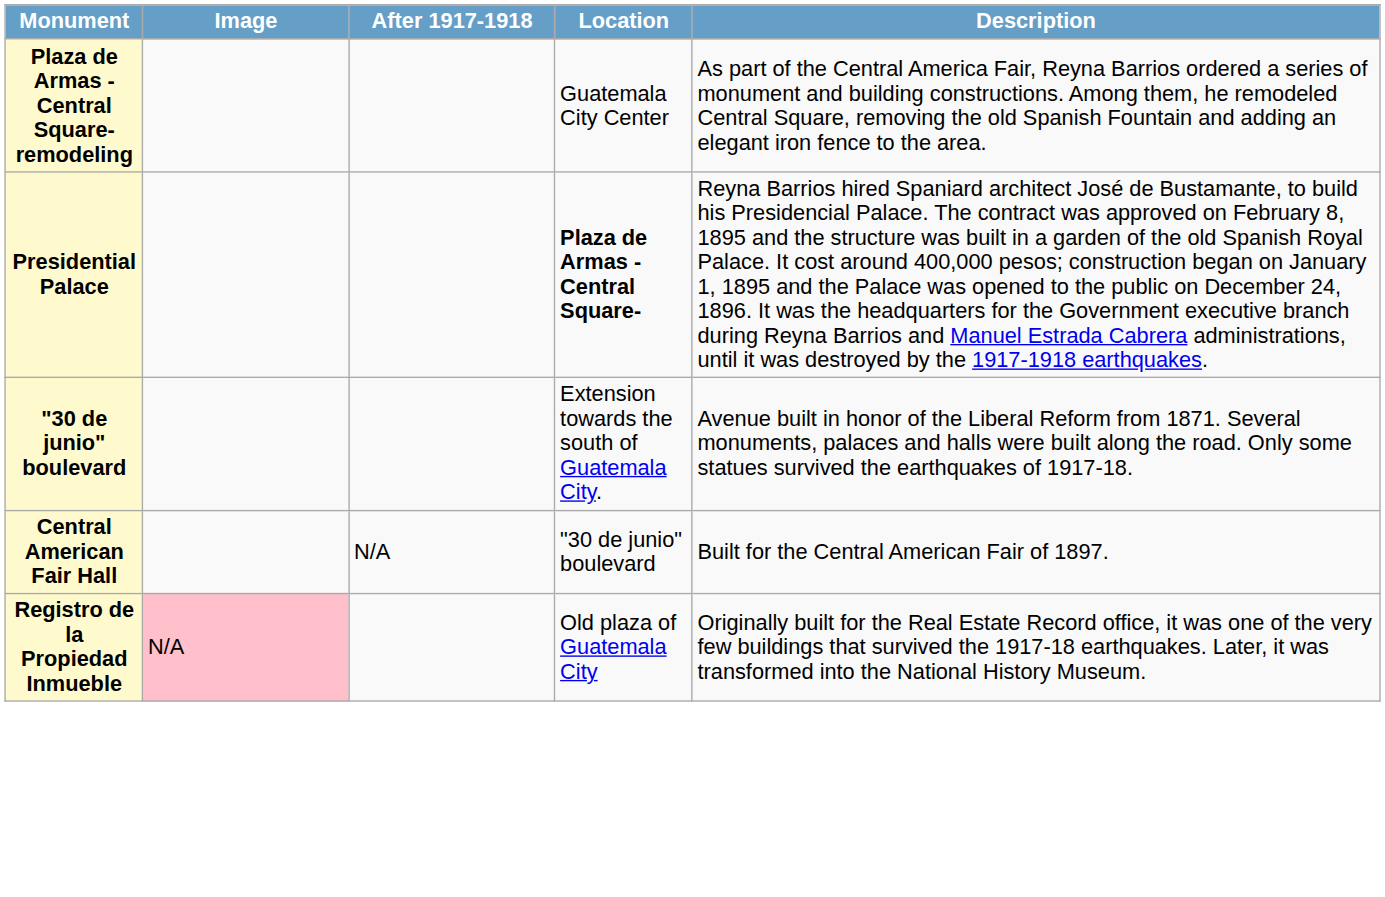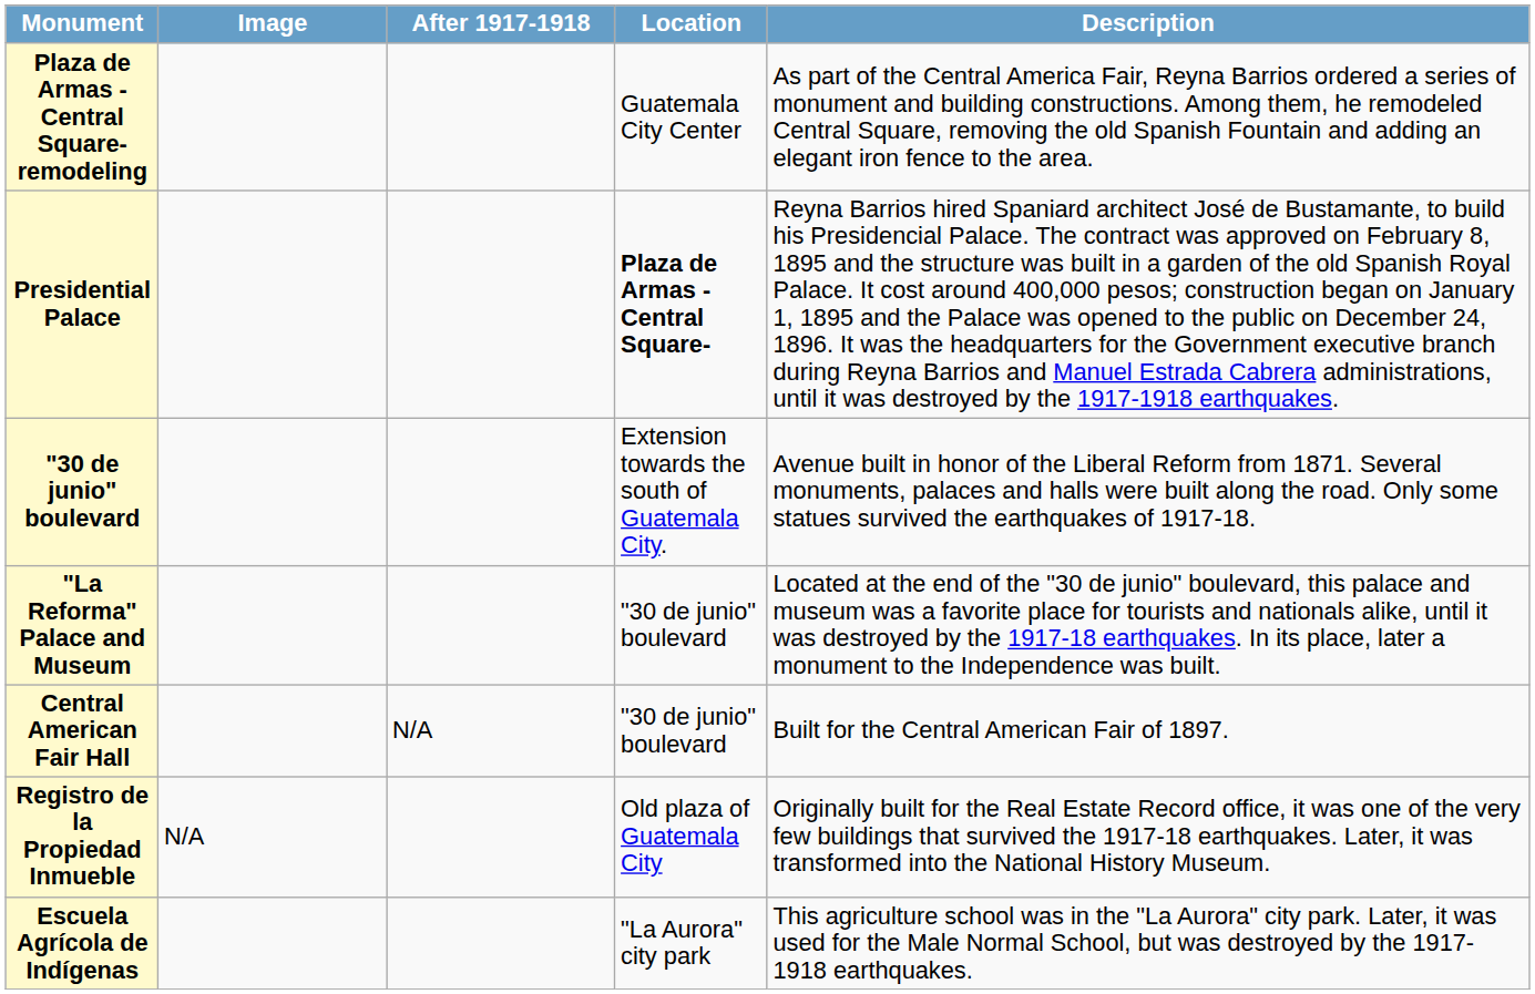+ row: "La Reforma" Palace and Museum | "30 de junio" boulevard | Located at the end of the "30 de junio" boulevard, this palace and museum was a favorite place for tourists and nationals alike, until it was destroyed by the 1917-18 earthquakes. In its place, later a monument to the Independence was built.
Registro de la Propiedad Inmueble | Image: pink background -> no background
+ row: Escuela Agrícola de Indígenas | "La Aurora" city park | This agriculture school was in the "La Aurora" city park. Later, it was used for the Male Normal School, but was destroyed by the 1917-1918 earthquakes.
